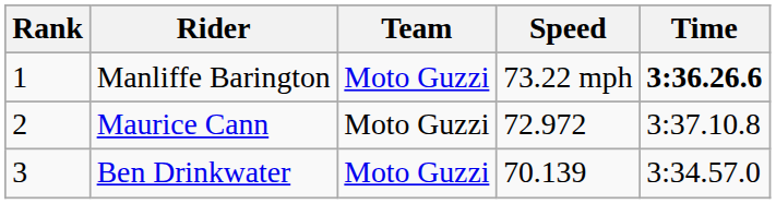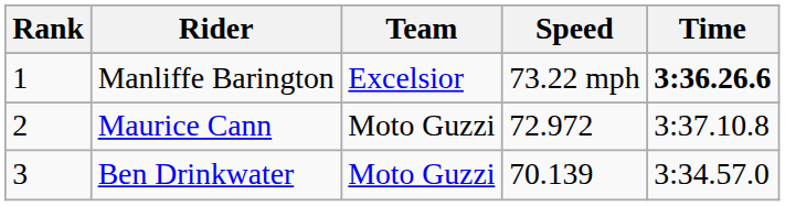Manliffe Barington | Team: Moto Guzzi -> Excelsior
